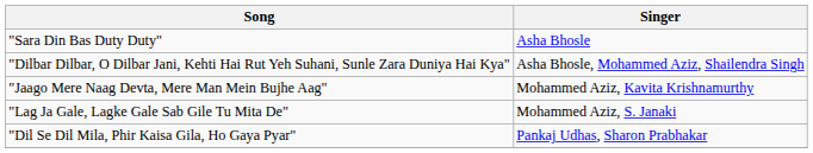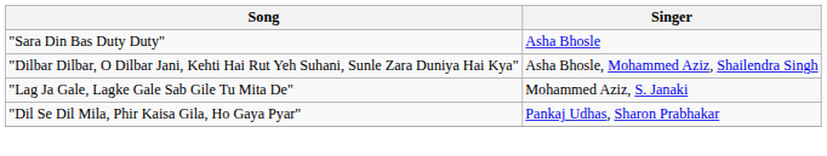- row: "Jaago Mere Naag Devta, Mere Man Mein Bujhe Aag" | Mohammed Aziz, Kavita Krishnamurthy
